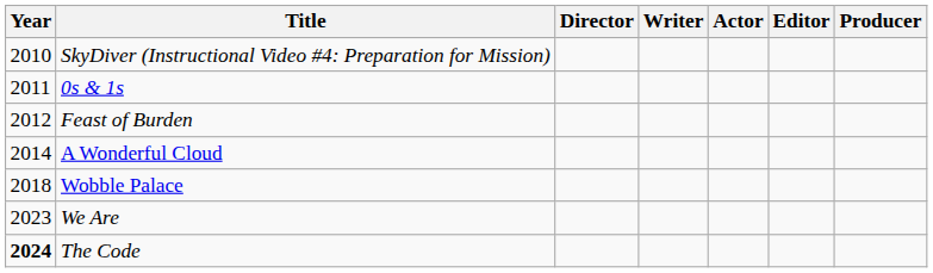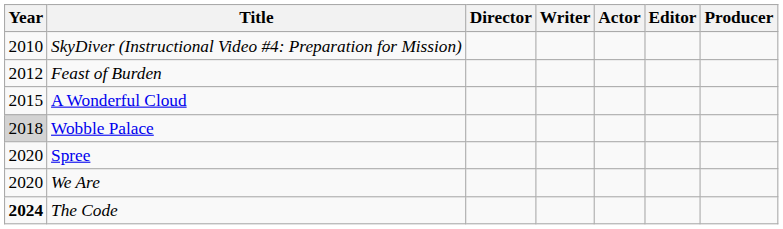- row: 2011 | 0s & 1s
A Wonderful Cloud | Year: 2014 -> 2015
Wobble Palace | Year: no background -> lightgrey background
+ row: 2020 | Spree
We Are | Year: 2023 -> 2020
